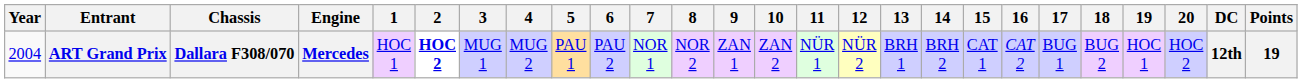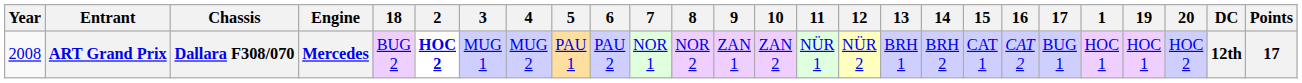columns swapped: 1 <-> 18
ART Grand Prix | Year: 2004 -> 2008
ART Grand Prix | Points: 19 -> 17
